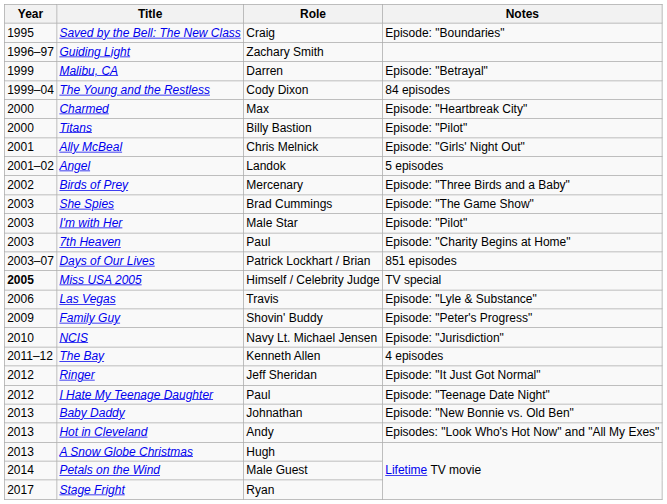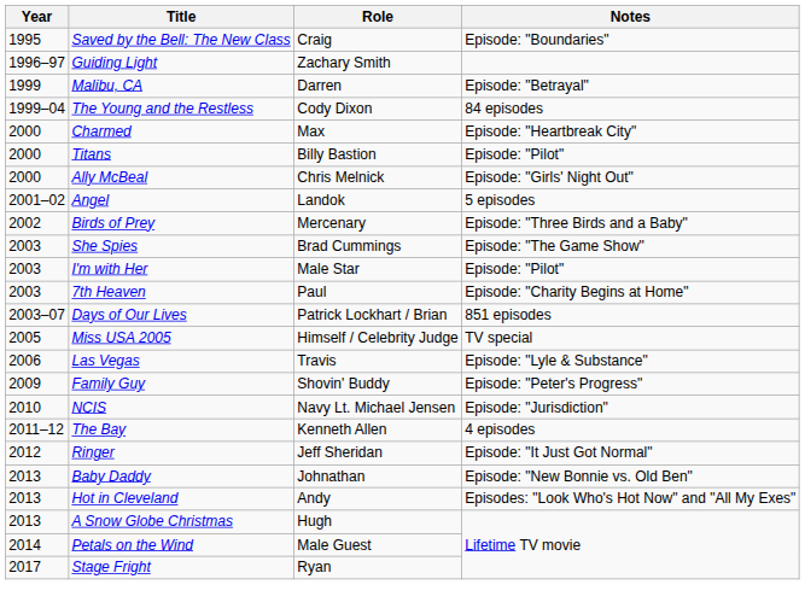Ally McBeal | Year: 2001 -> 2000
Miss USA 2005 | Year: bold -> normal
- row: 2012 | I Hate My Teenage Daughter | Paul | Episode: "Teenage Date Night"
